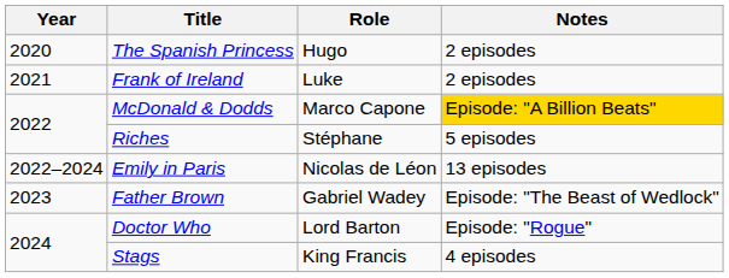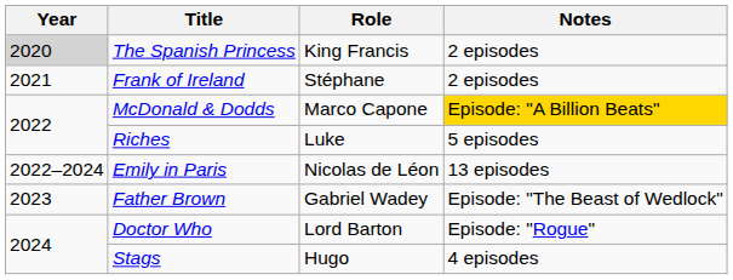The Spanish Princess | Year: no background -> lightgrey background
The Spanish Princess | Role: Hugo -> King Francis
Frank of Ireland | Role: Luke -> Stéphane
Riches | Role: Stéphane -> Luke
Stags | Role: King Francis -> Hugo
